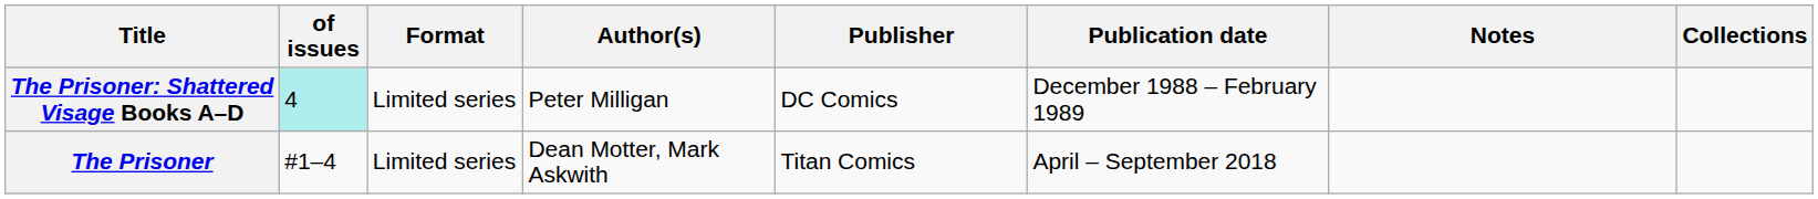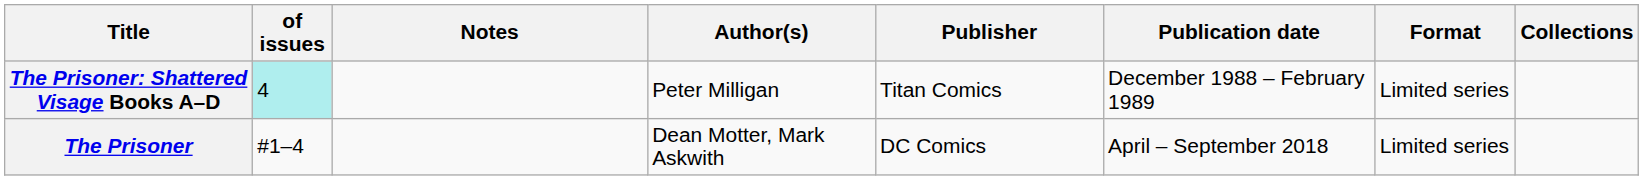columns swapped: Format <-> Notes
The Prisoner: Shattered Visage Books A–D | Publisher: DC Comics -> Titan Comics
The Prisoner | Publisher: Titan Comics -> DC Comics
